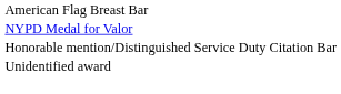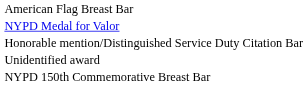+ row: NYPD 150th Commemorative Breast Bar
